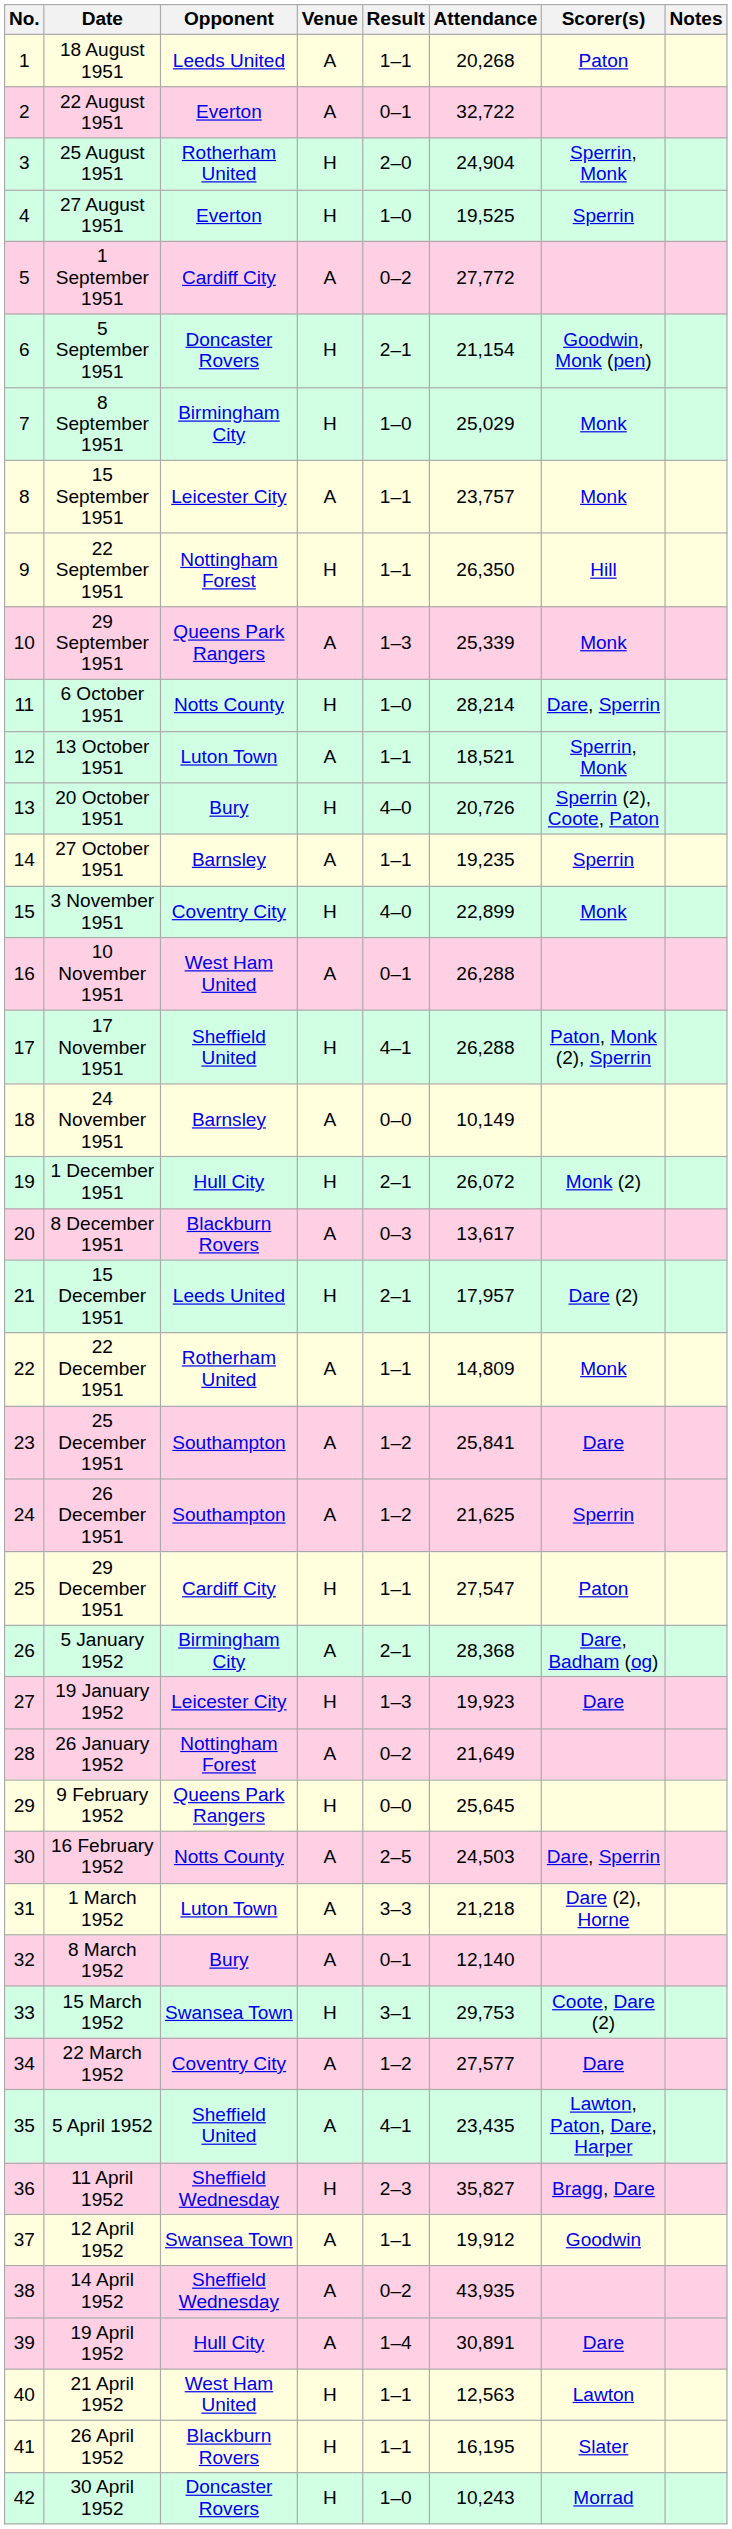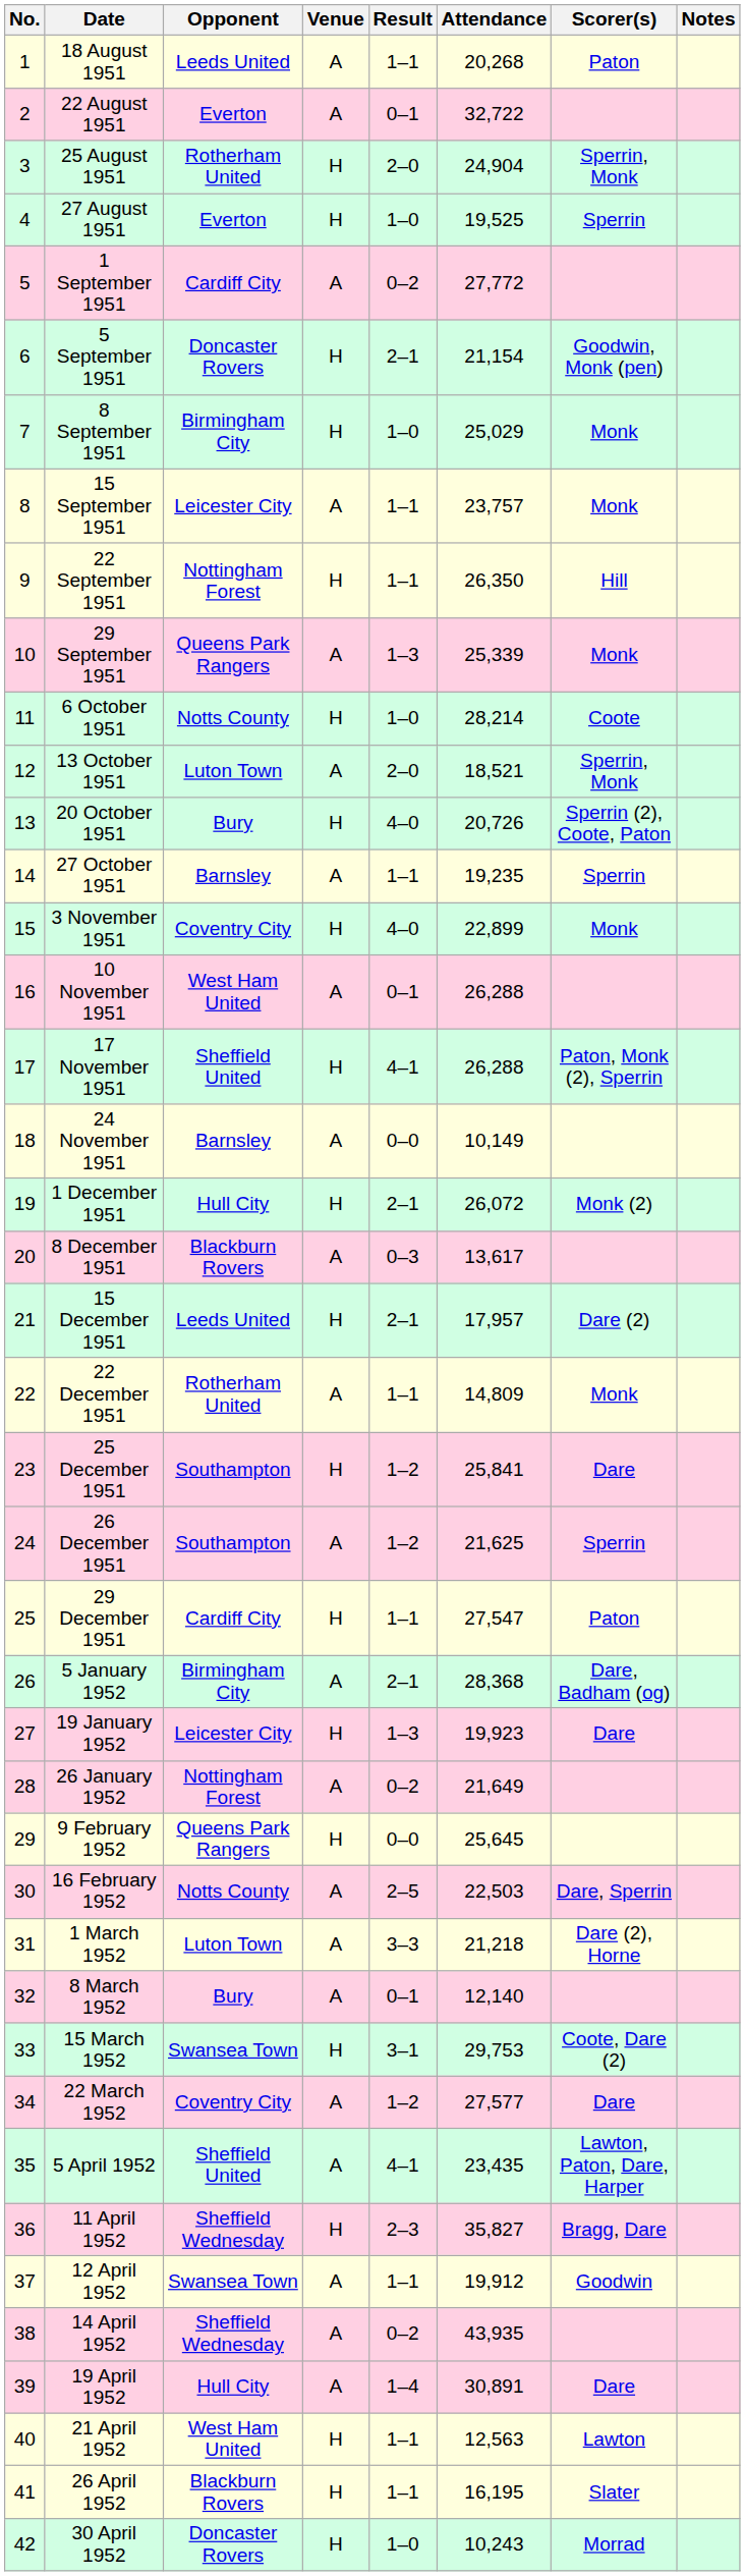6 October 1951 | Scorer(s): Dare, Sperrin -> Coote
13 October 1951 | Result: 1–1 -> 2–0
25 December 1951 | Venue: A -> H
16 February 1952 | Attendance: 24,503 -> 22,503
